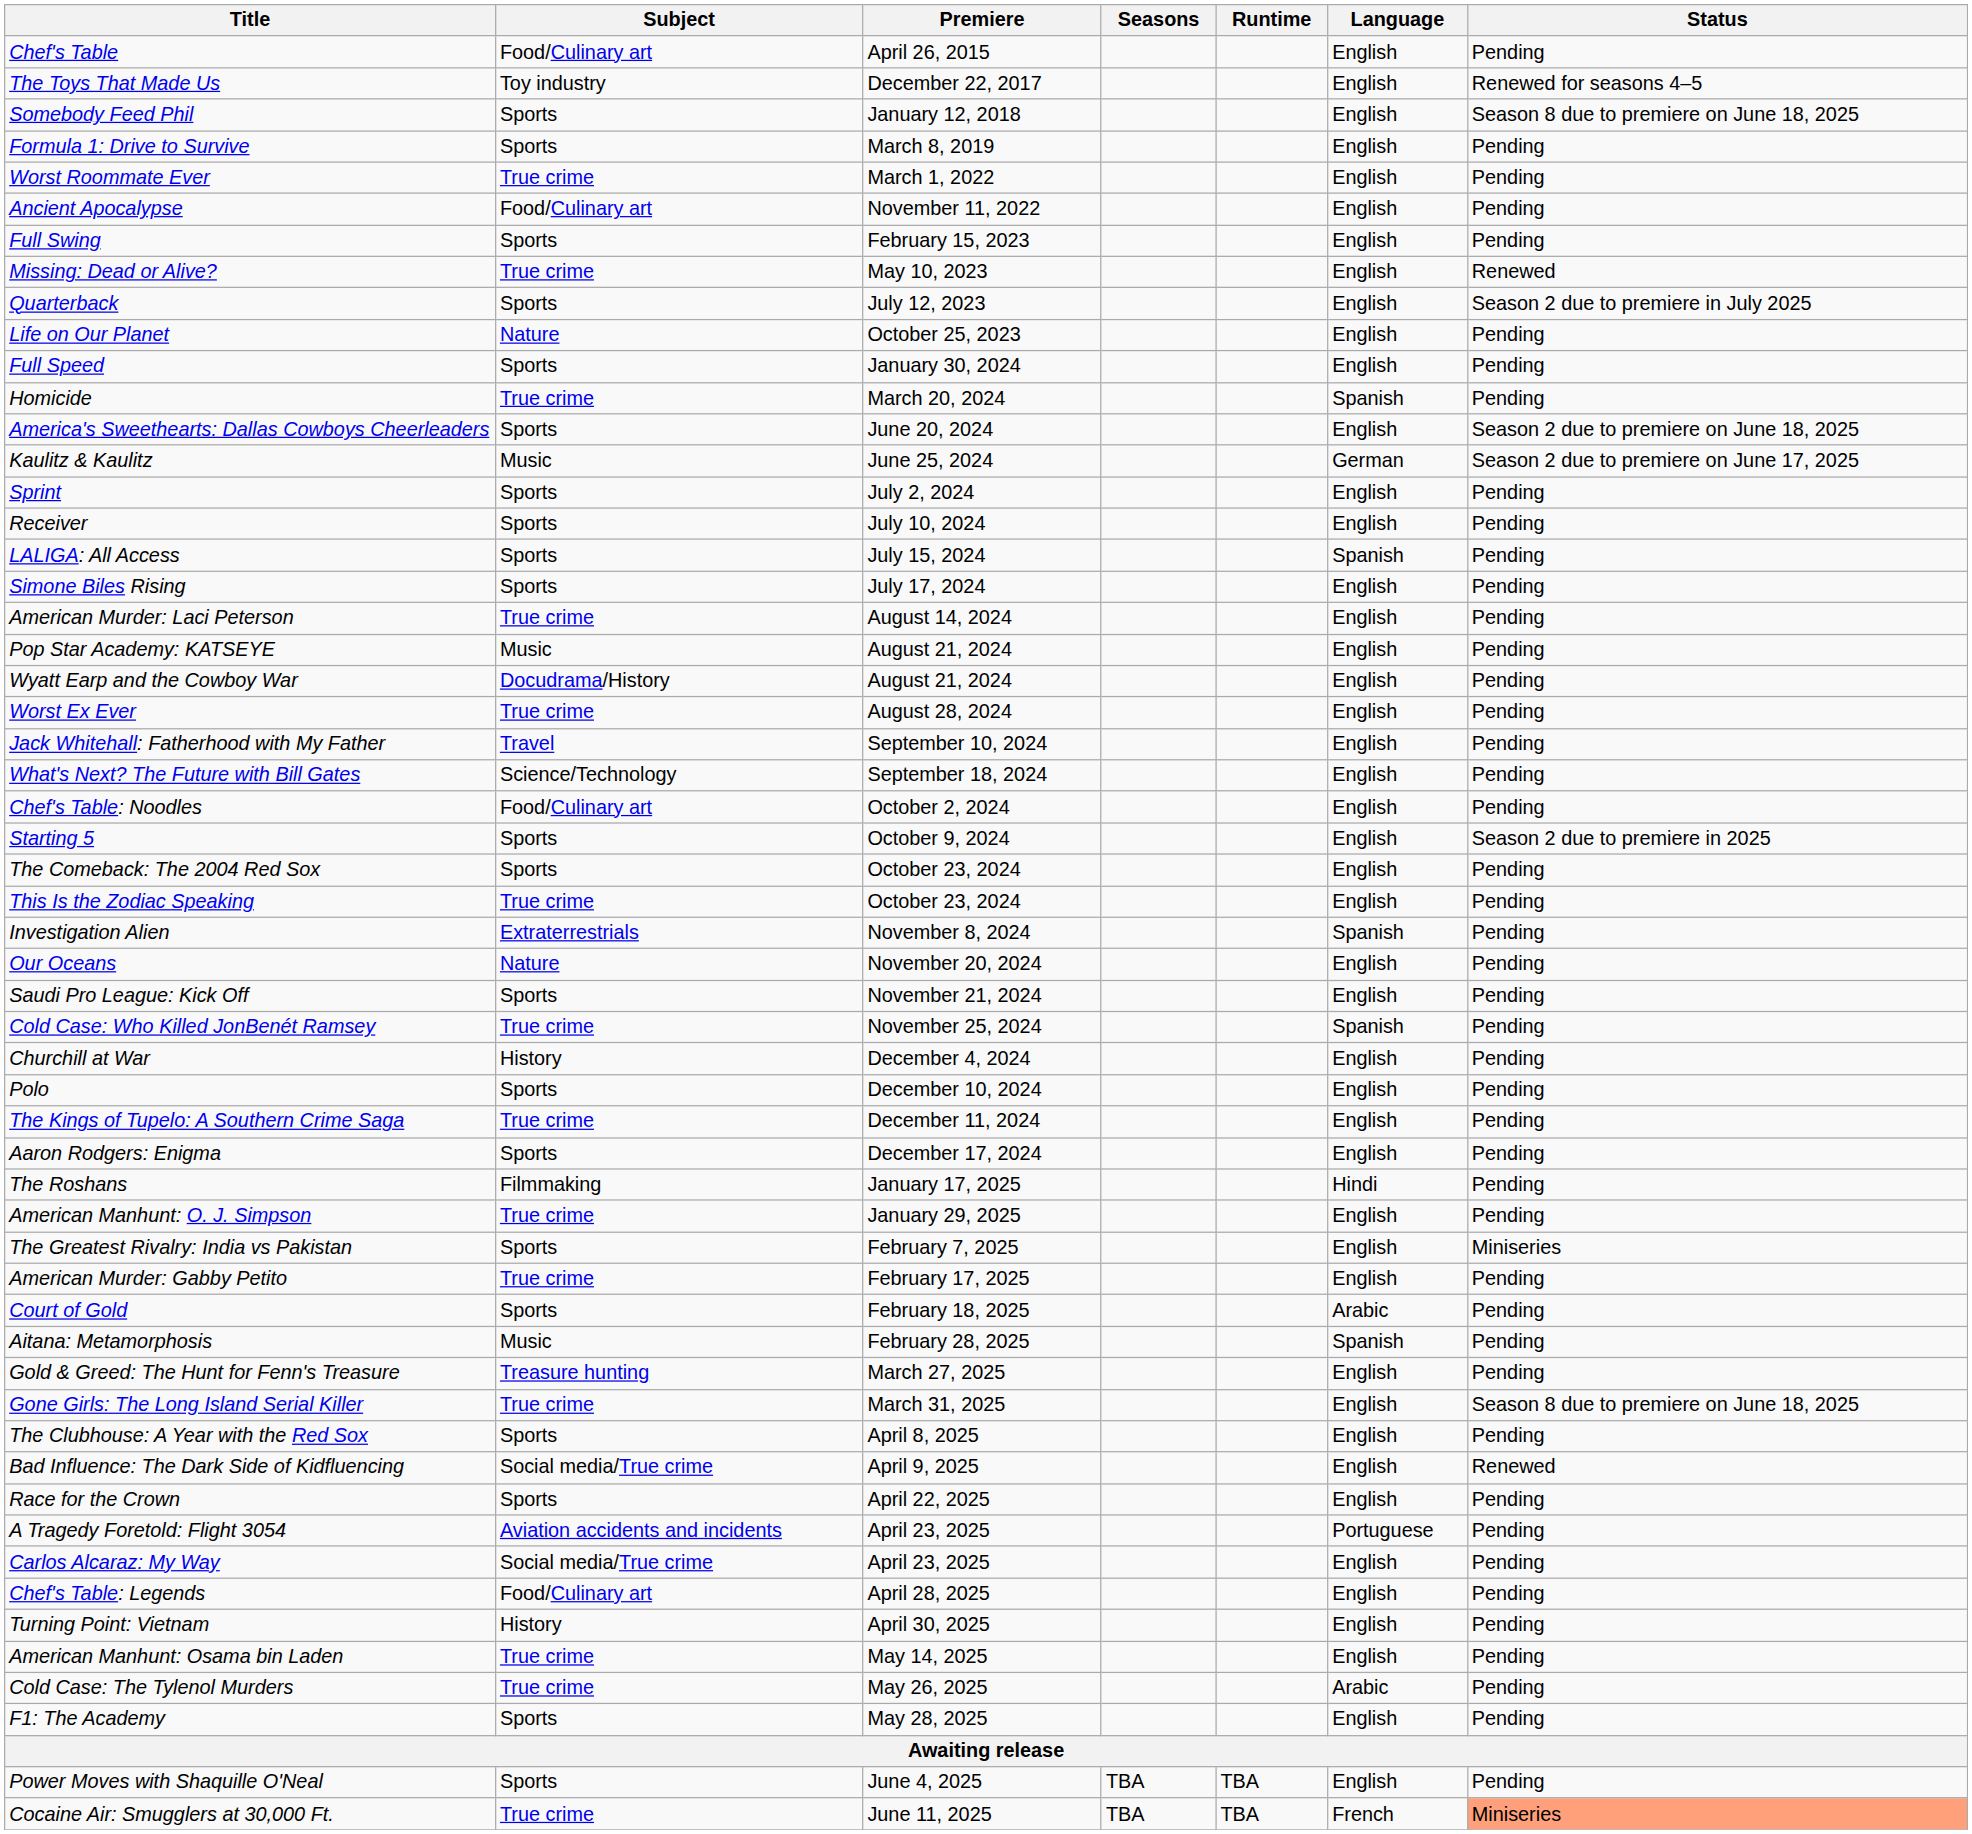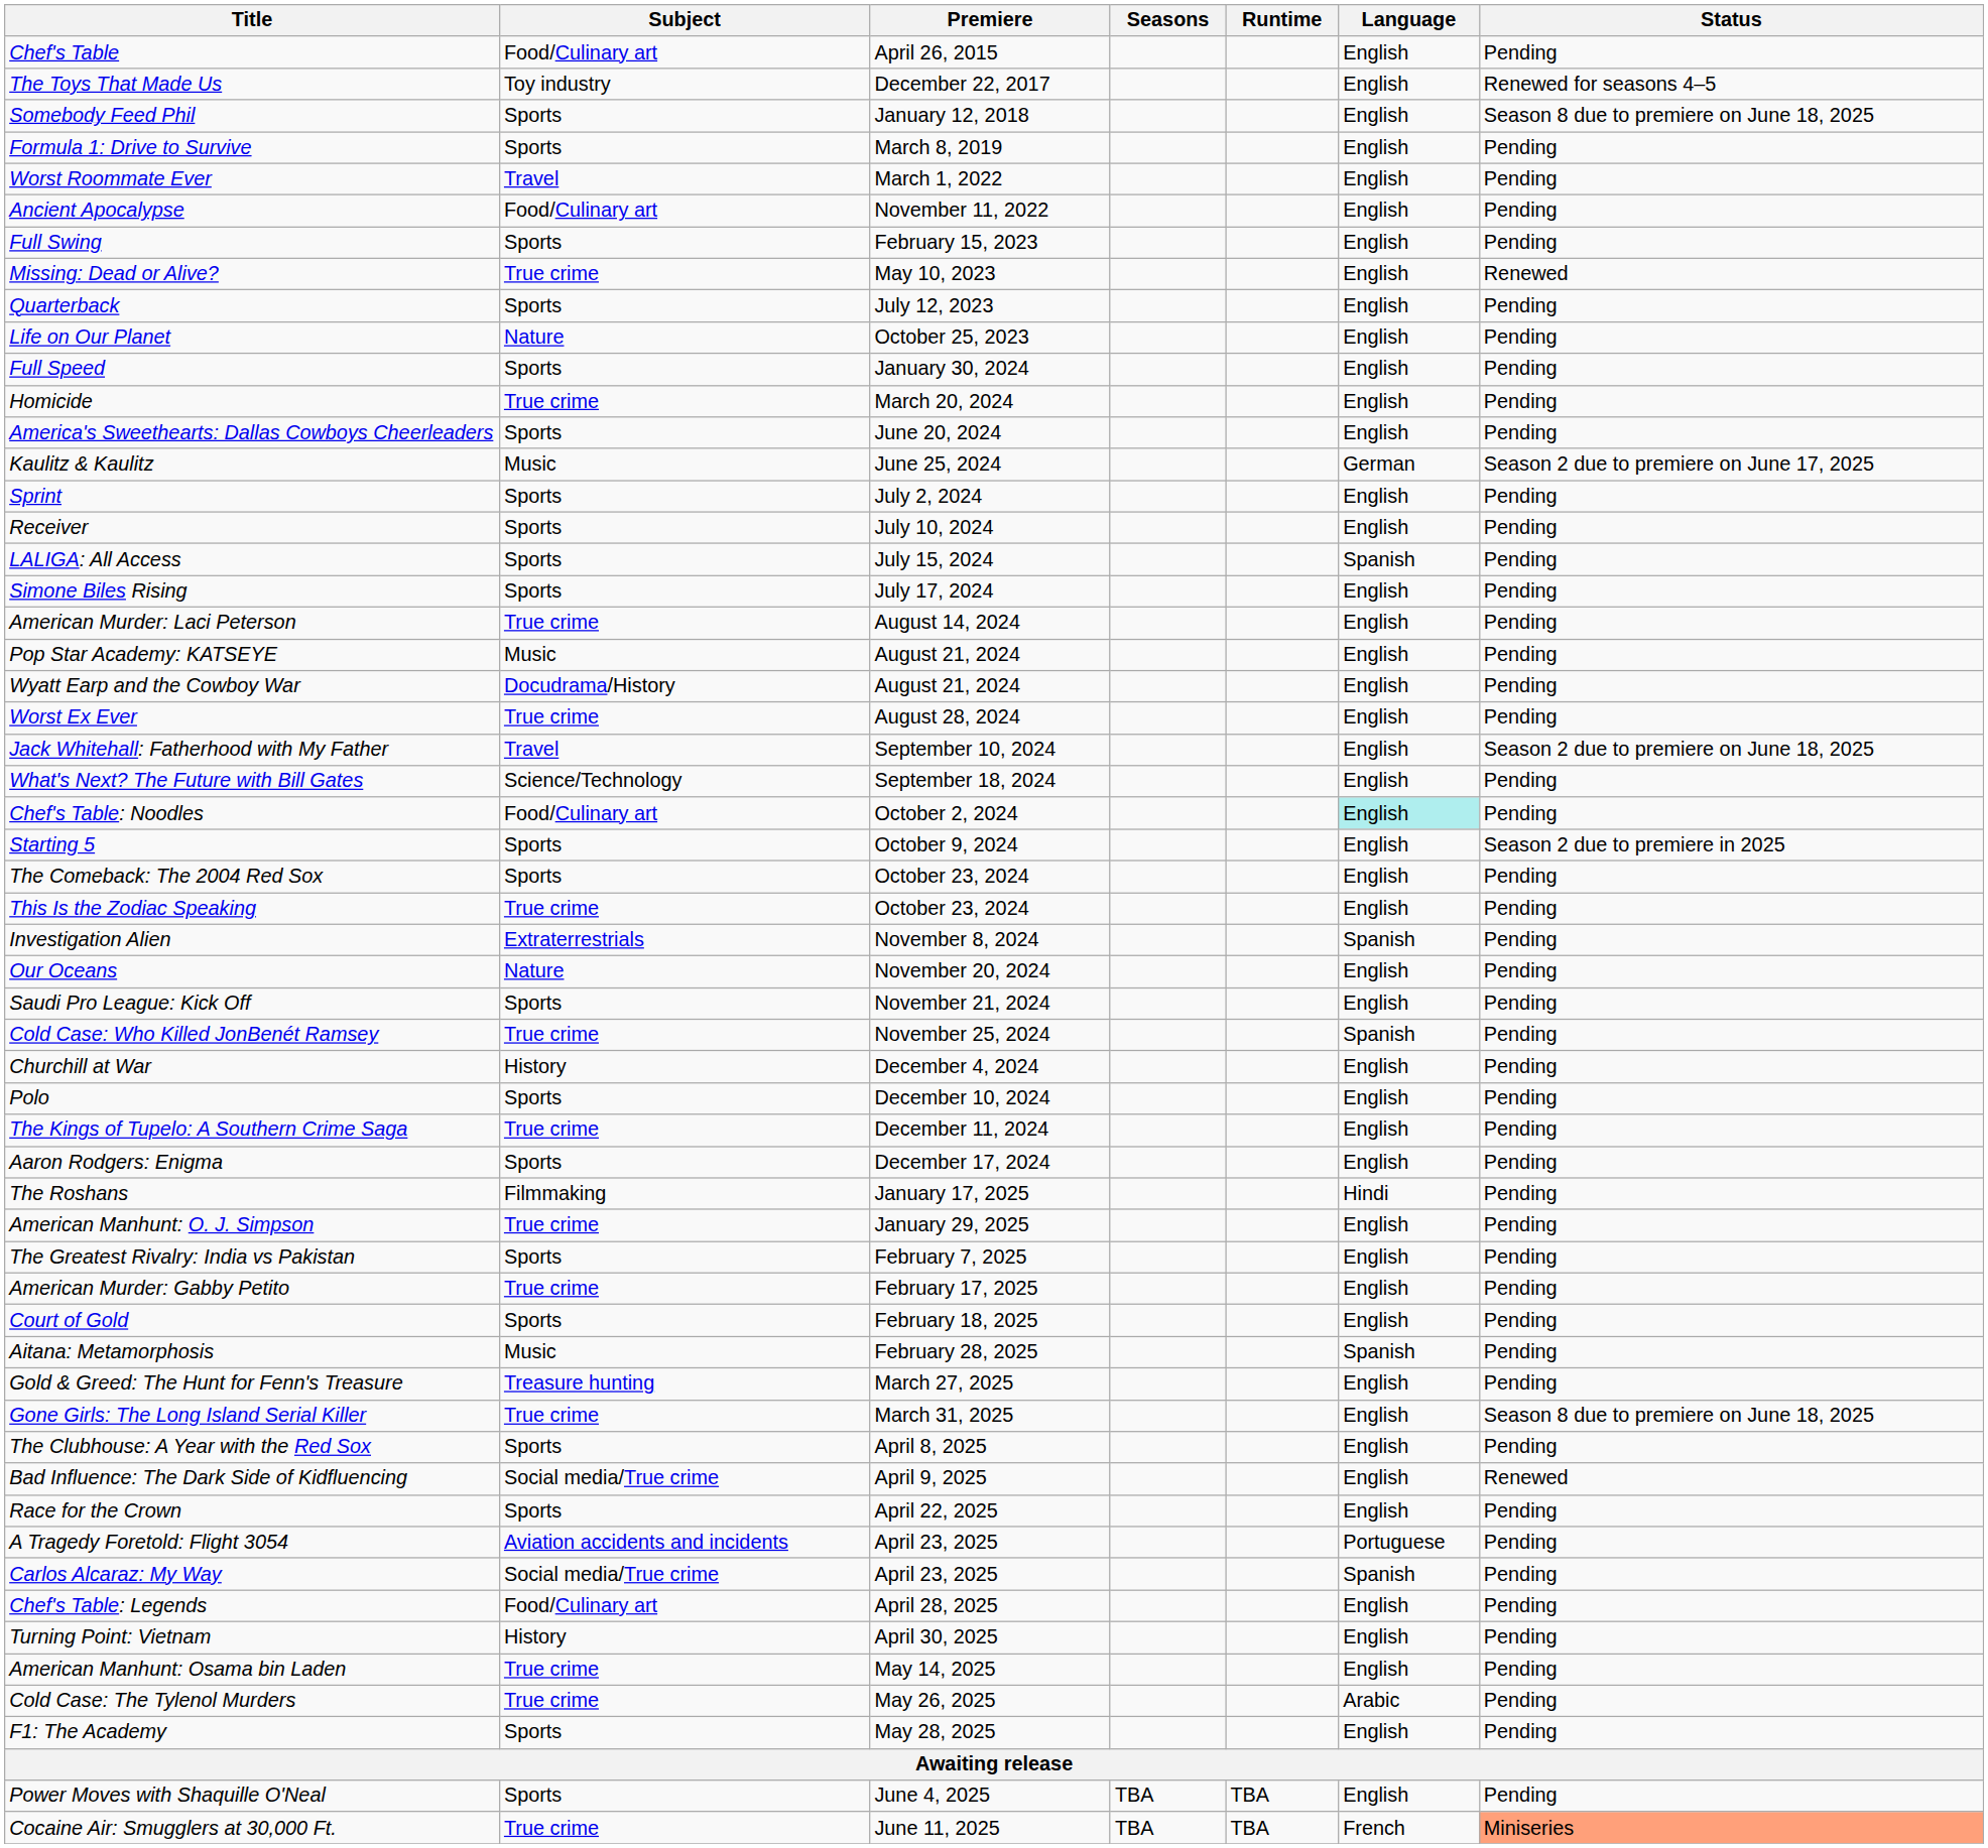Worst Roommate Ever | Subject: True crime -> Travel
Quarterback | Status: Season 2 due to premiere in July 2025 -> Pending
Homicide | Language: Spanish -> English
America's Sweethearts: Dallas Cowboys Cheerleaders | Status: Season 2 due to premiere on June 18, 2025 -> Pending
Jack Whitehall: Fatherhood with My Father | Status: Pending -> Season 2 due to premiere on June 18, 2025
Chef's Table: Noodles | Language: no background -> paleturquoise background
The Greatest Rivalry: India vs Pakistan | Status: Miniseries -> Pending
Court of Gold | Language: Arabic -> English
Carlos Alcaraz: My Way | Language: English -> Spanish
